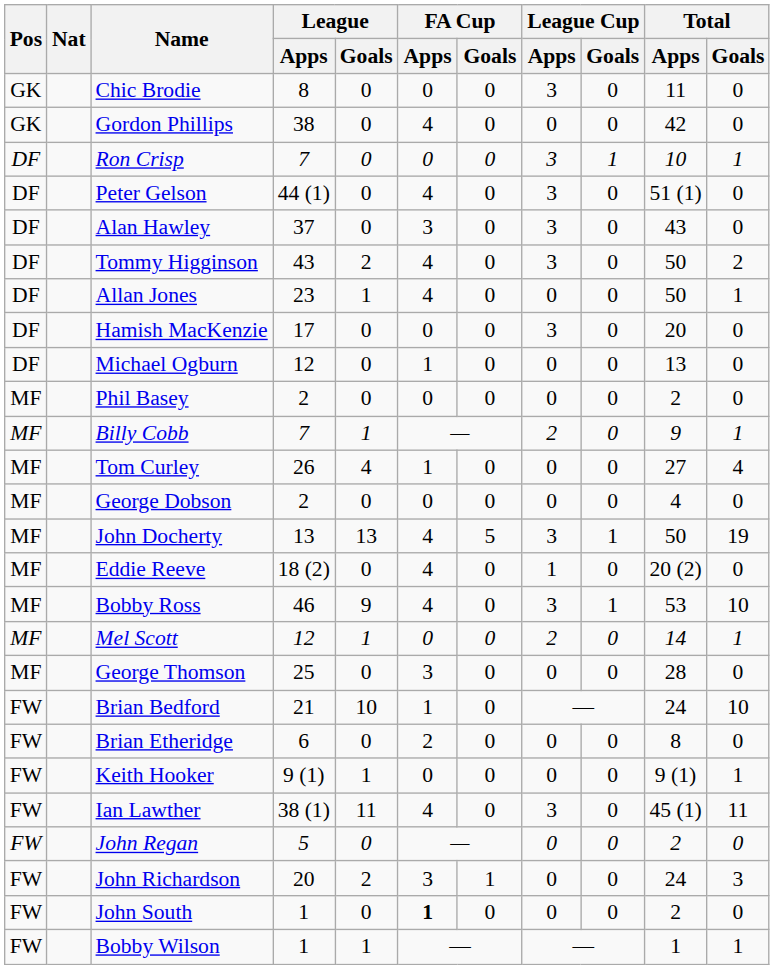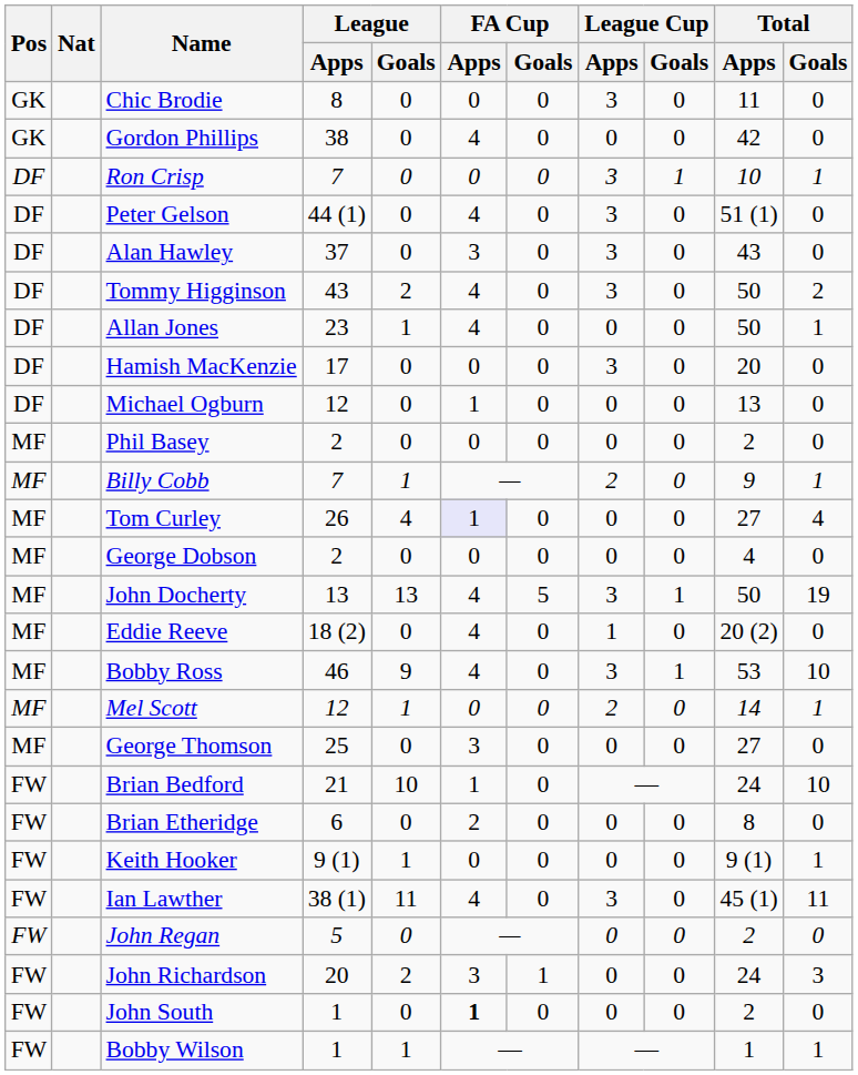Tom Curley | FA Cup / Apps: no background -> lavender background
George Thomson | Total / Apps: 28 -> 27
